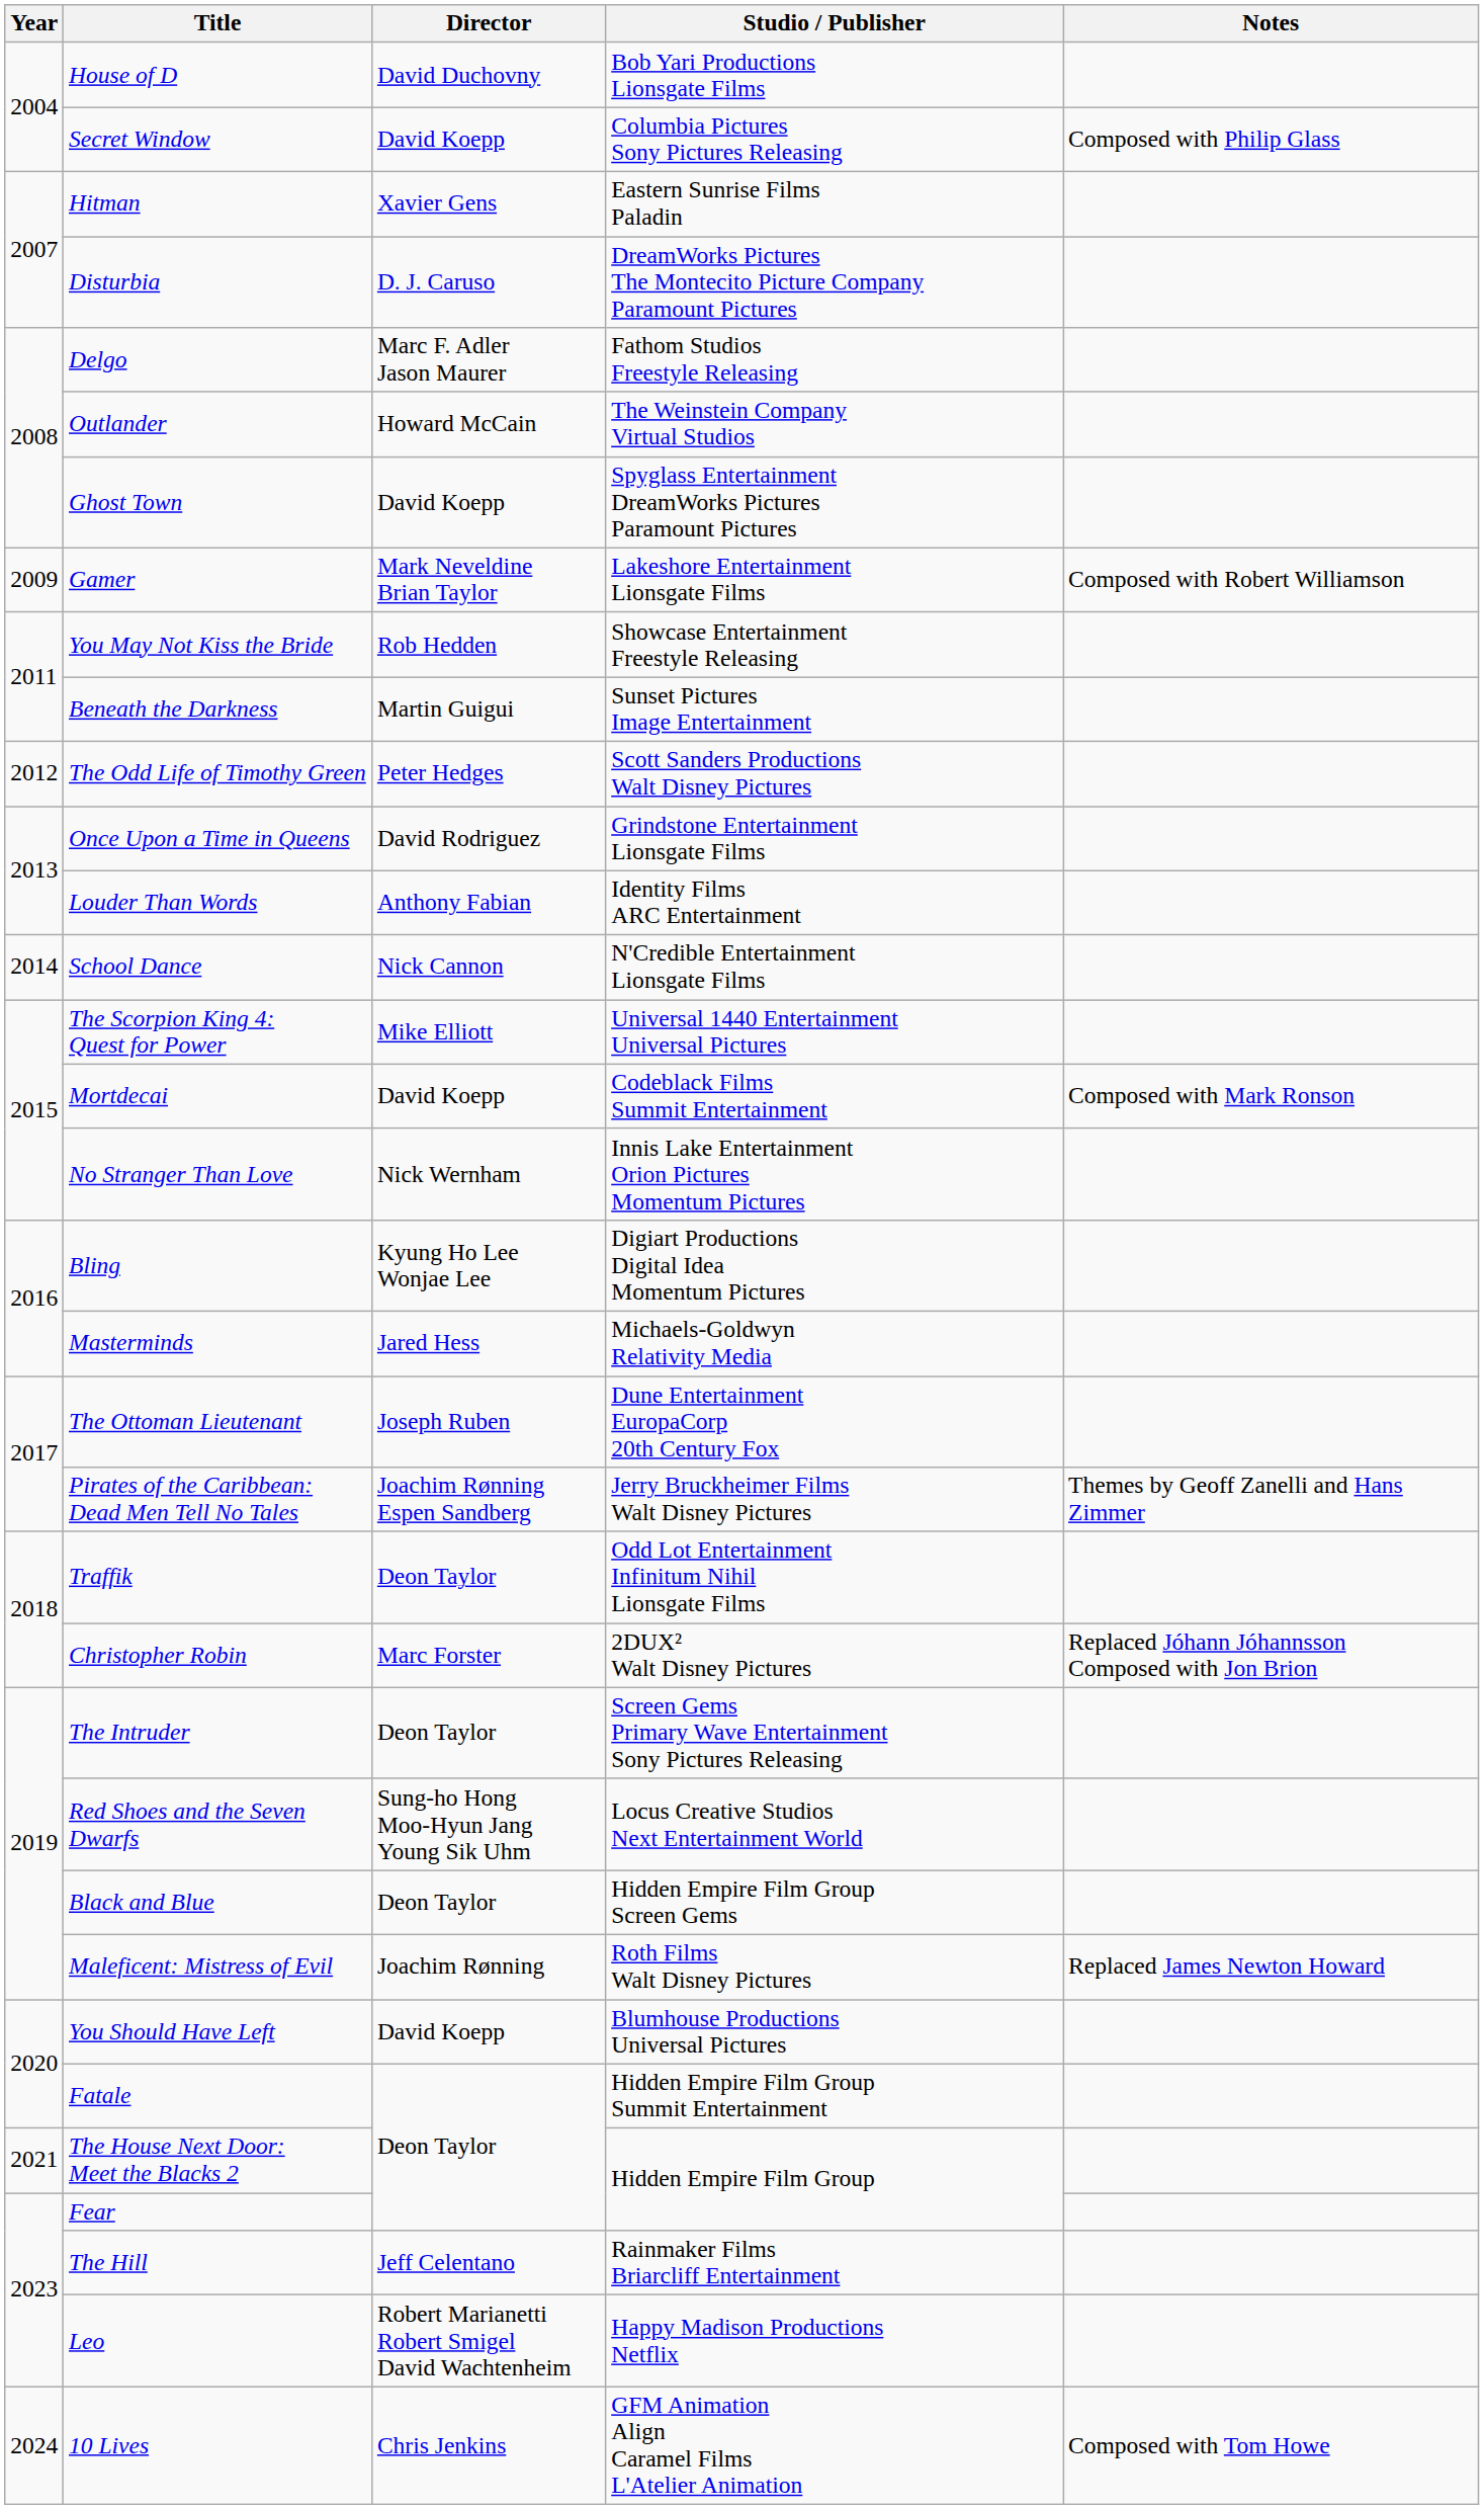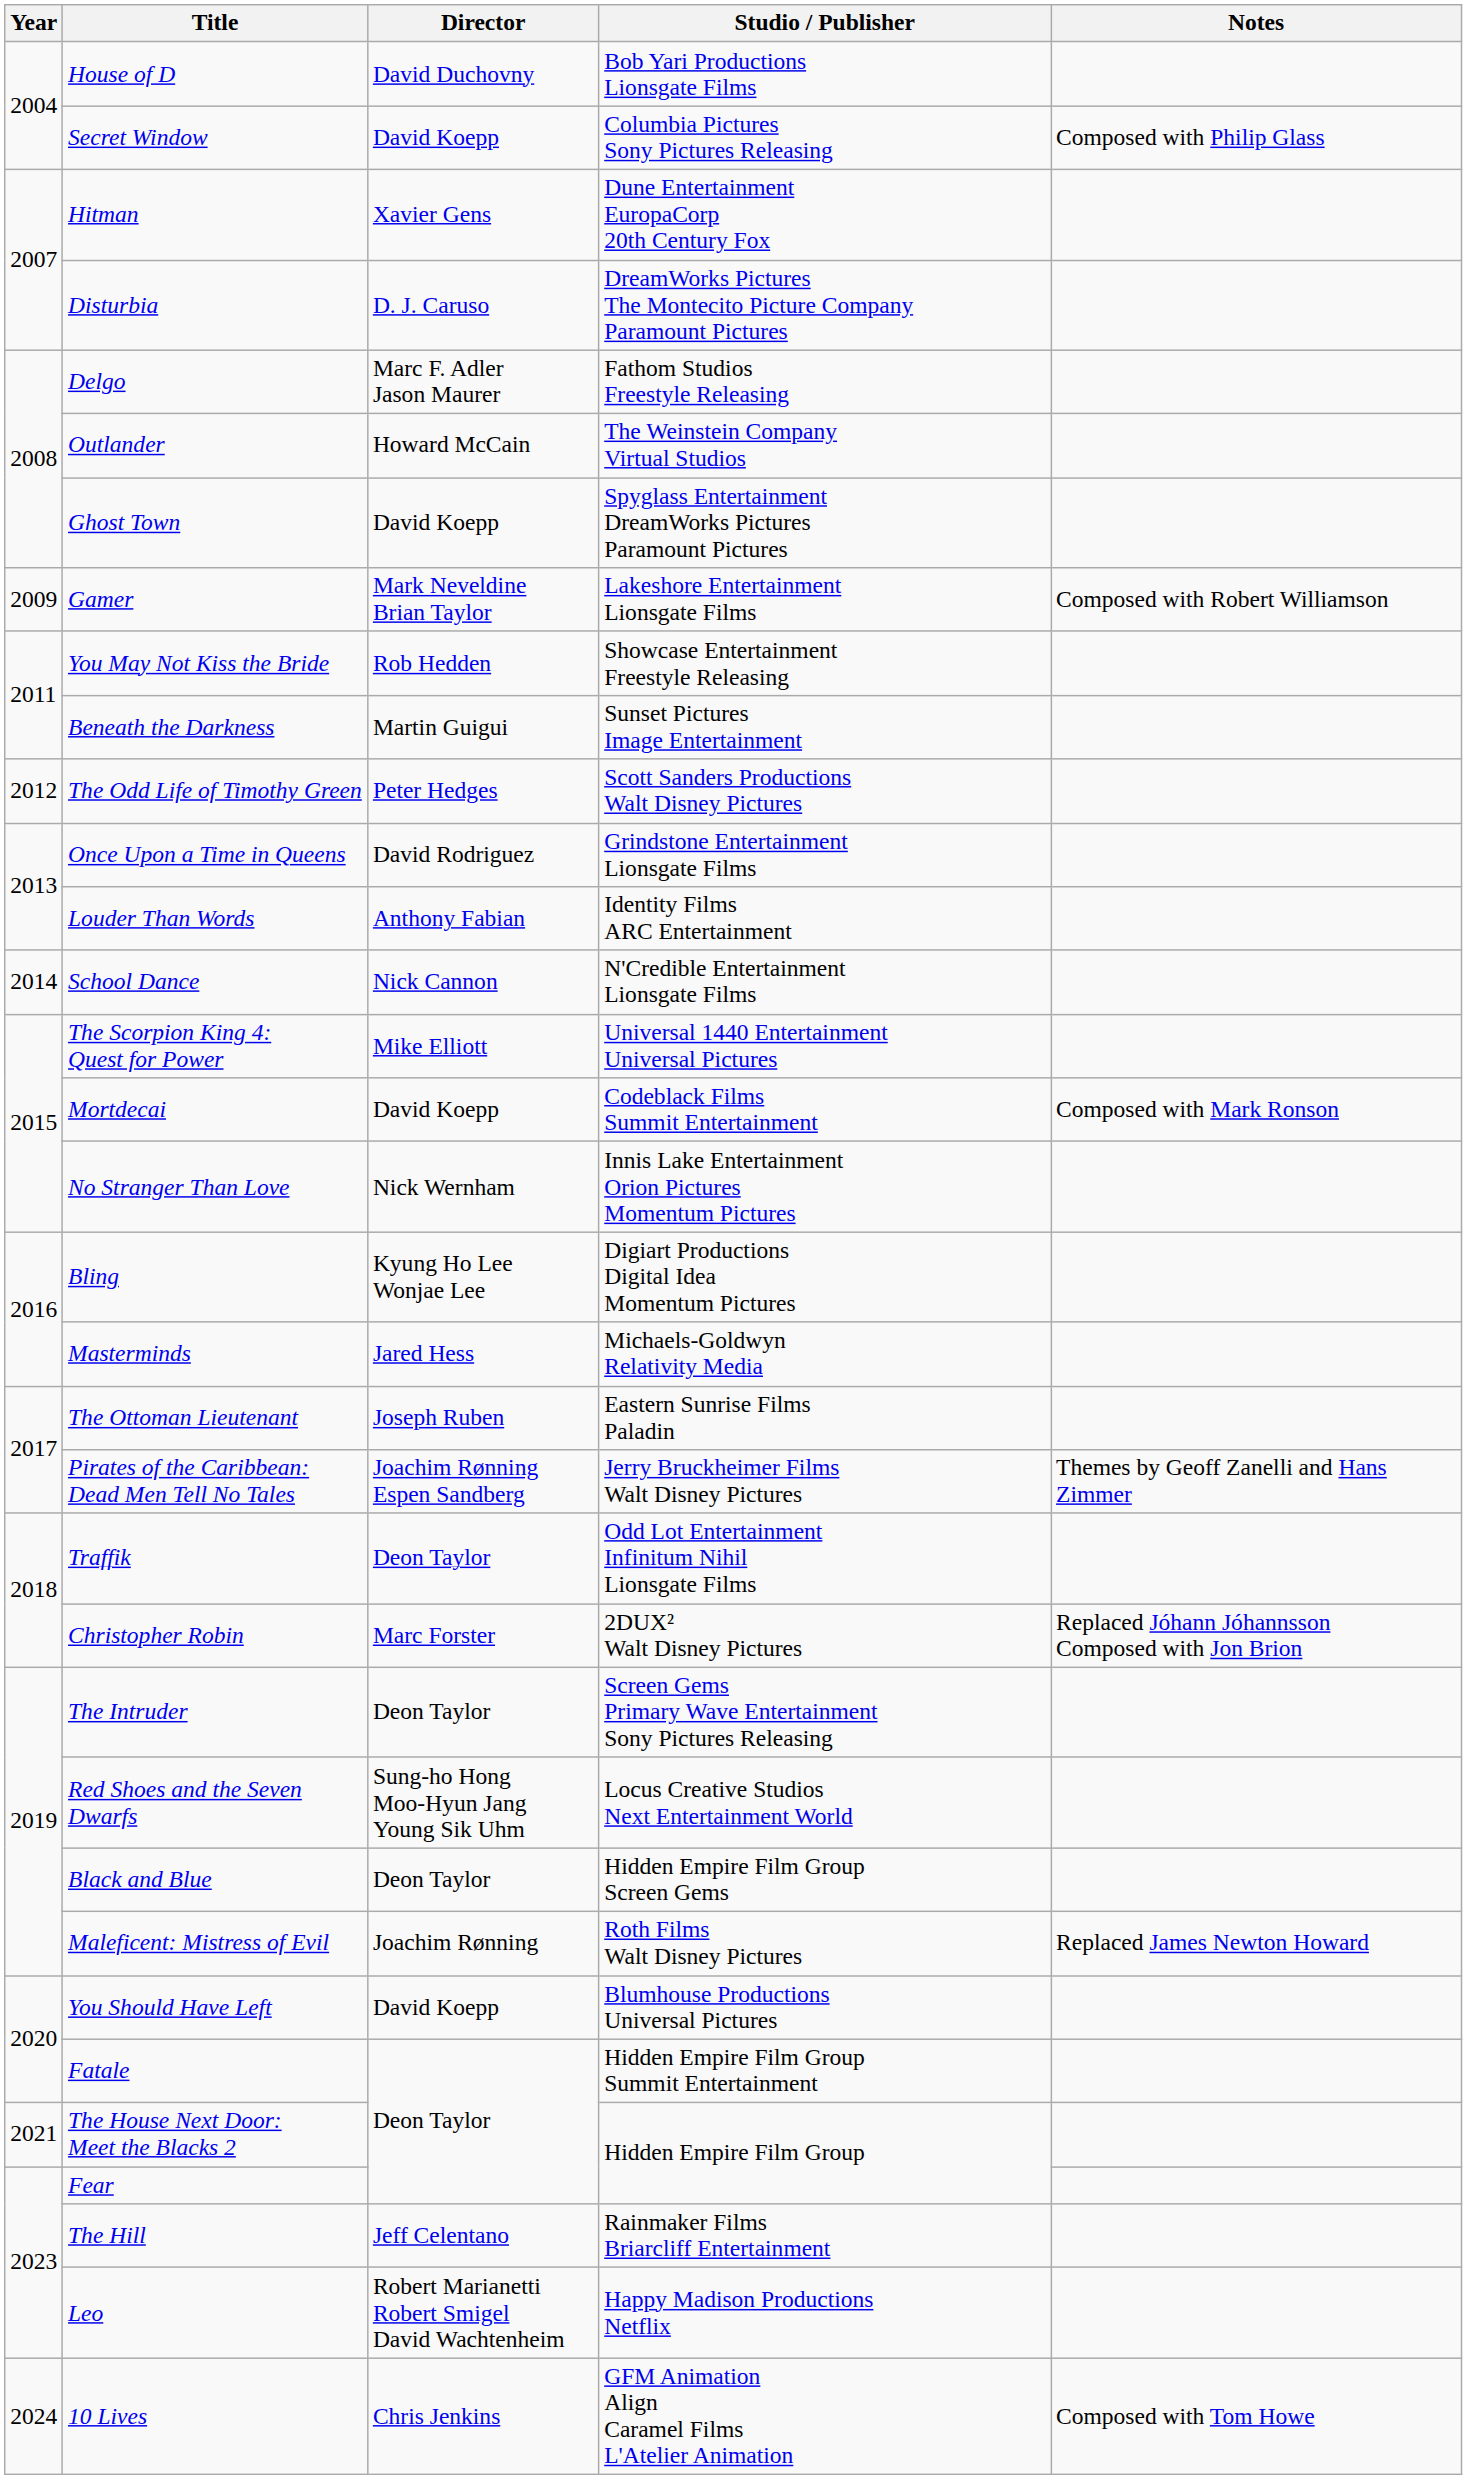Hitman | Studio / Publisher: Eastern Sunrise Films Paladin -> Dune Entertainment EuropaCorp 20th Century Fox
The Ottoman Lieutenant | Studio / Publisher: Dune Entertainment EuropaCorp 20th Century Fox -> Eastern Sunrise Films Paladin
